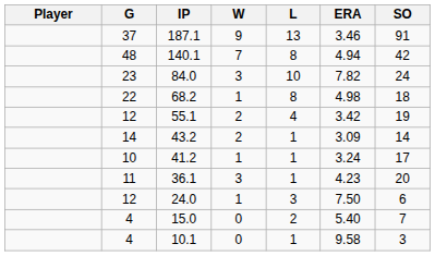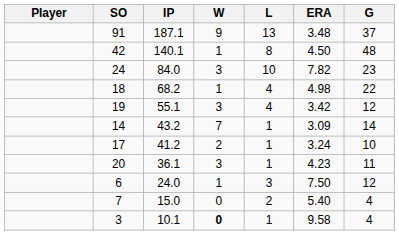columns swapped: G <-> SO
187.1 | ERA: 3.46 -> 3.48
140.1 | W: 7 -> 1
140.1 | ERA: 4.94 -> 4.50
68.2 | L: 8 -> 4
55.1 | W: 2 -> 3
43.2 | W: 2 -> 7
41.2 | W: 1 -> 2
10.1 | W: normal -> bold
